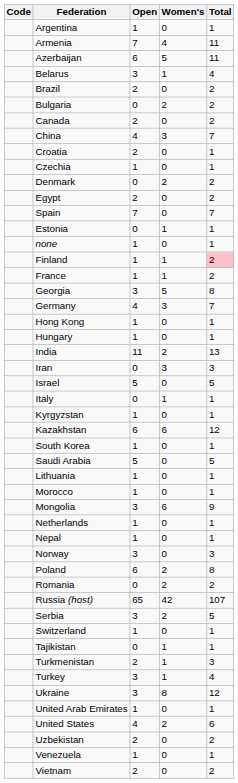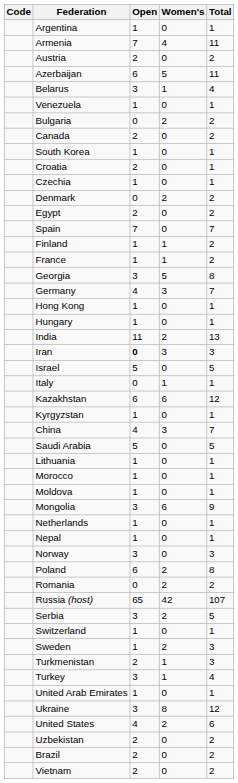+ row: Austria | 2 | 0 | 2
rows swapped: Brazil <-> Venezuela
rows swapped: China <-> South Korea
- row: Estonia | 0 | 1 | 1
- row: none | 1 | 0 | 1
Finland | Total: pink background -> no background
Iran | Open: normal -> bold
rows swapped: Kazakhstan <-> Kyrgyzstan
+ row: Moldova | 1 | 0 | 1
+ row: Sweden | 1 | 2 | 3
- row: Tajikistan | 0 | 1 | 1
rows swapped: United Arab Emirates <-> Ukraine
